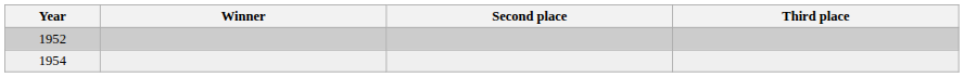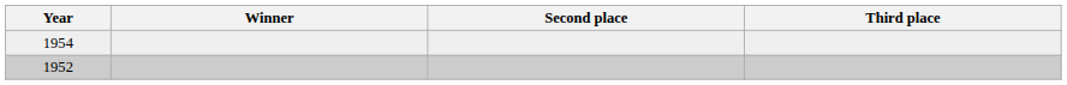rows swapped: 1952 <-> 1954
